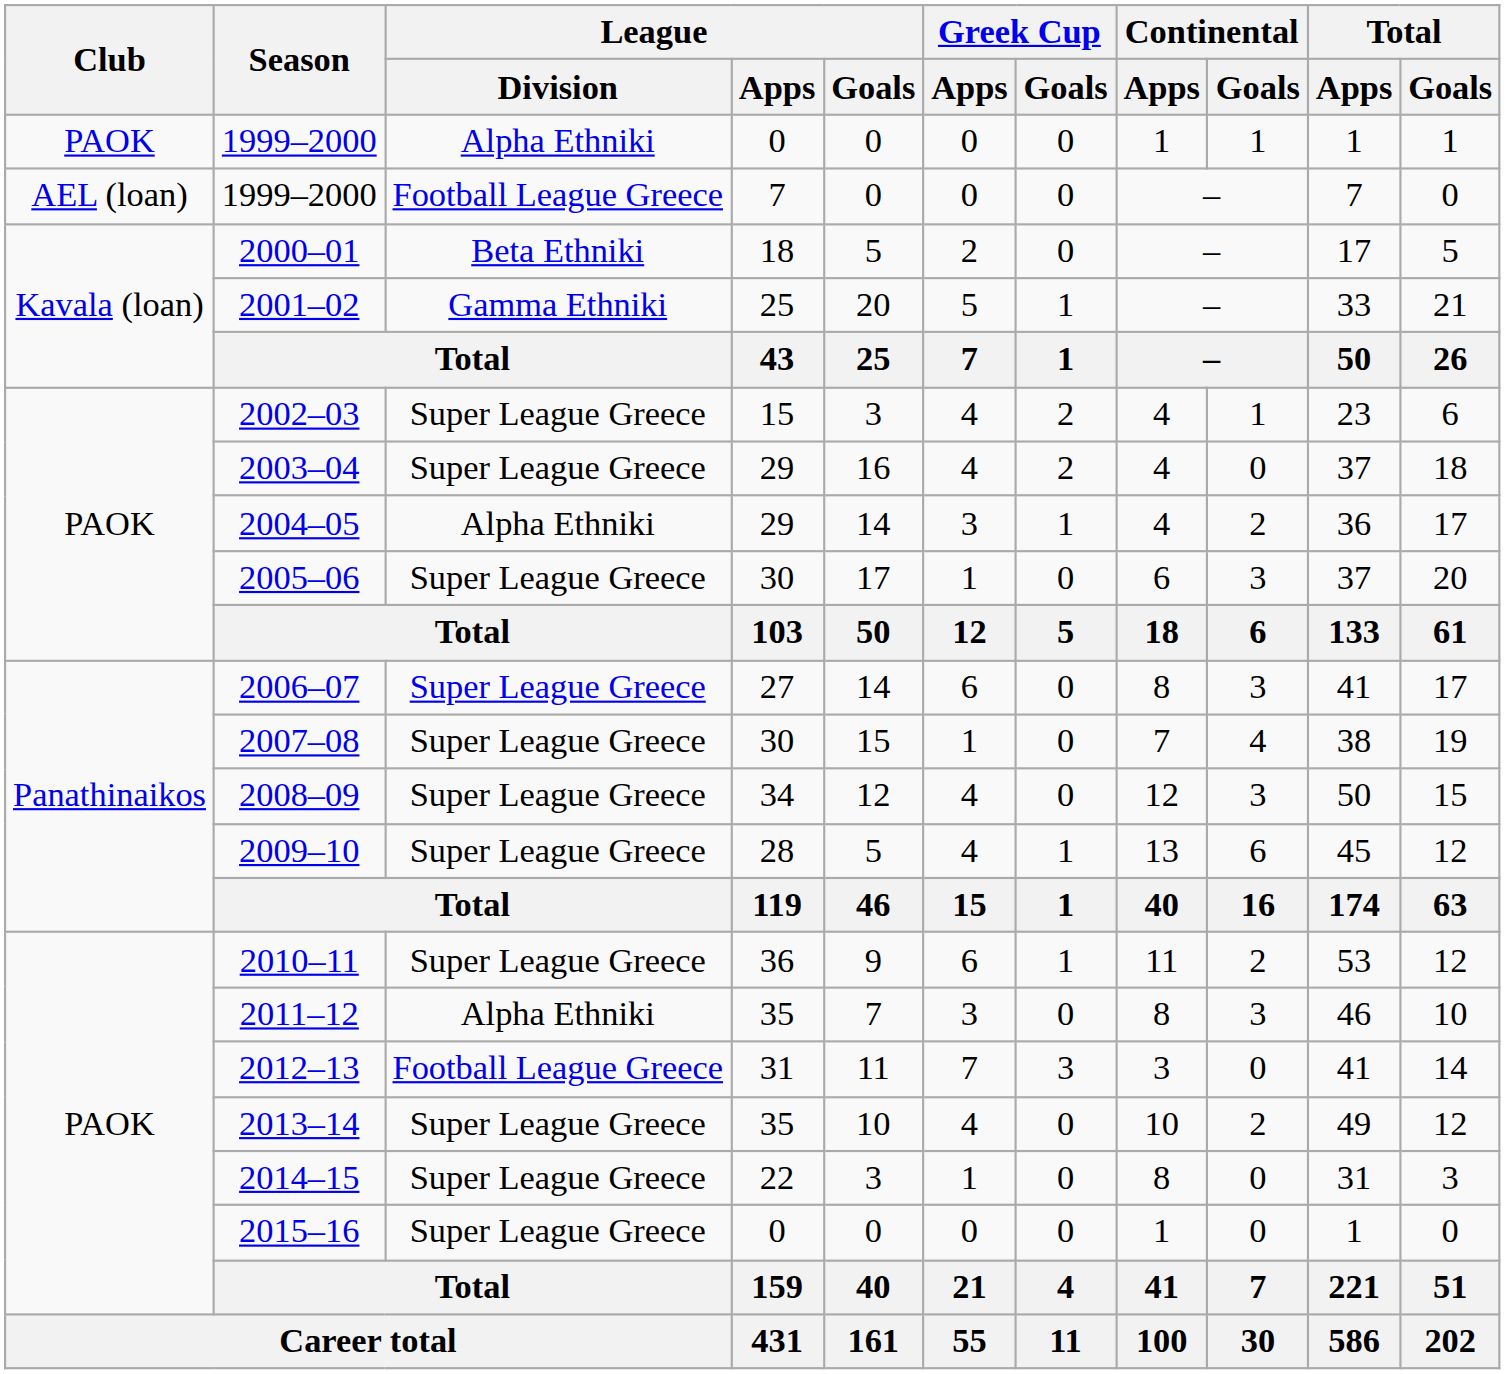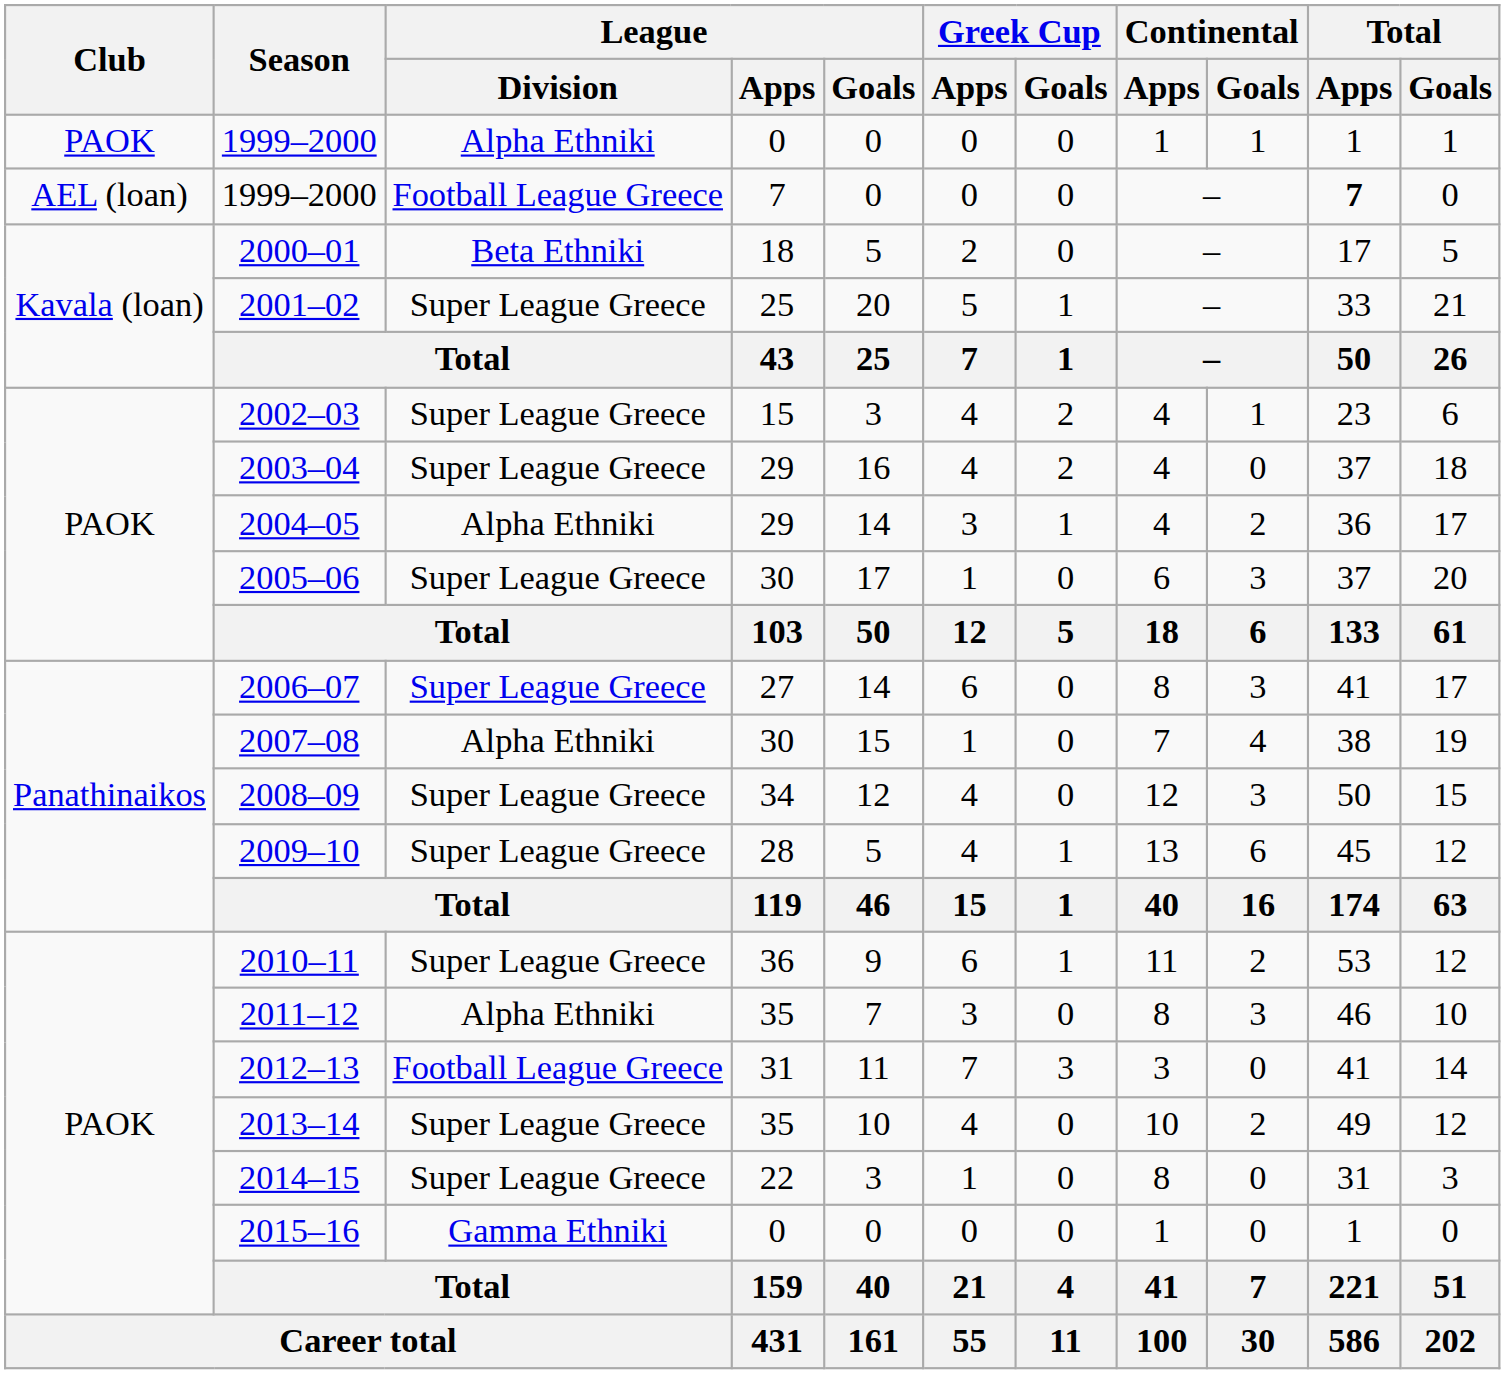1999–2000 / 7 | Total / Apps: normal -> bold
2001–02 | League / Division: Gamma Ethniki -> Super League Greece
2007–08 | League / Division: Super League Greece -> Alpha Ethniki
2015–16 | League / Division: Super League Greece -> Gamma Ethniki
